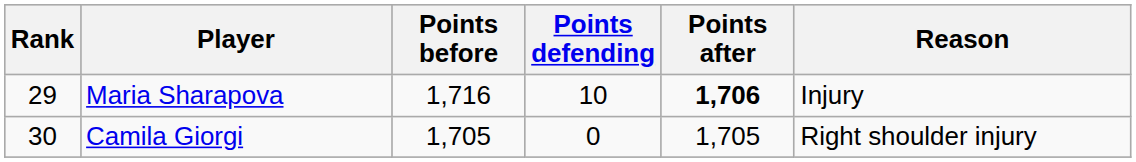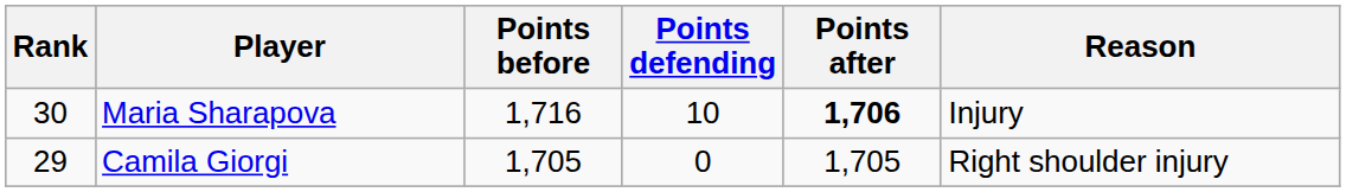Maria Sharapova | Rank: 29 -> 30
Camila Giorgi | Rank: 30 -> 29
